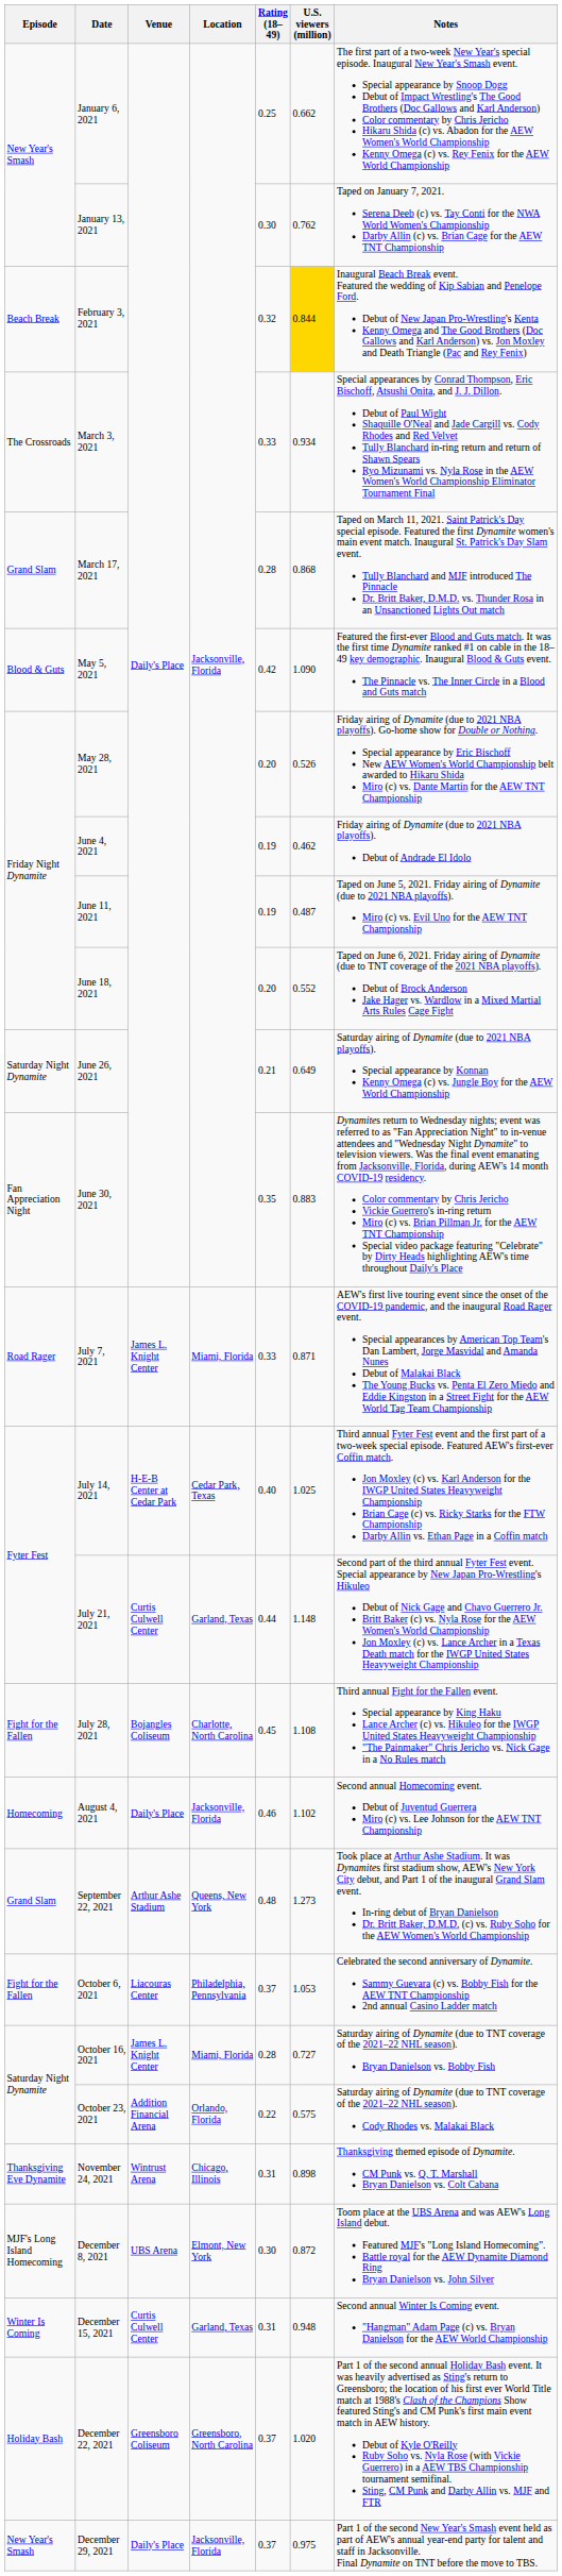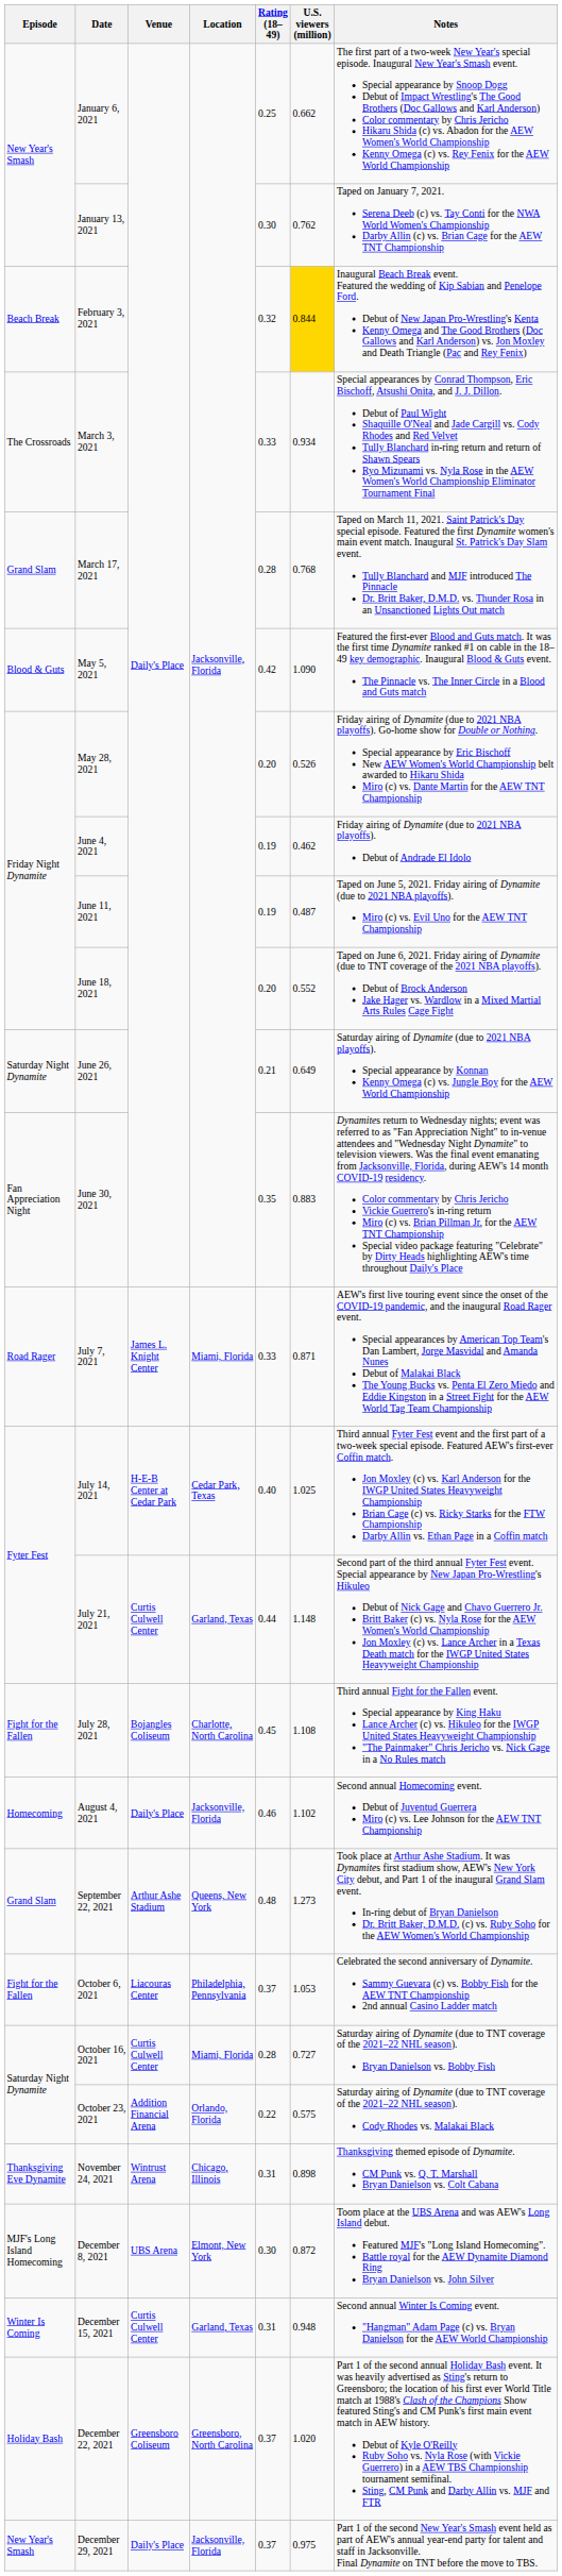March 17, 2021 | U.S. viewers (million): 0.868 -> 0.768
October 16, 2021 | Venue: James L. Knight Center -> Curtis Culwell Center
